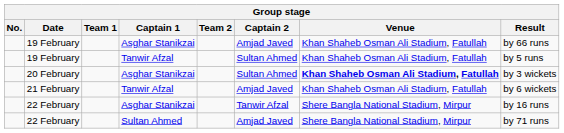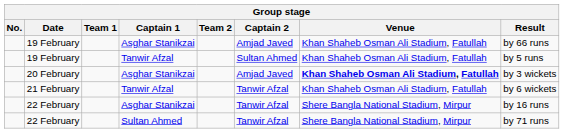20 February | Captain 2: Sultan Ahmed -> Amjad Javed
21 February | Captain 2: Amjad Javed -> Tanwir Afzal
22 February / Sultan Ahmed | Captain 2: Amjad Javed -> Tanwir Afzal
